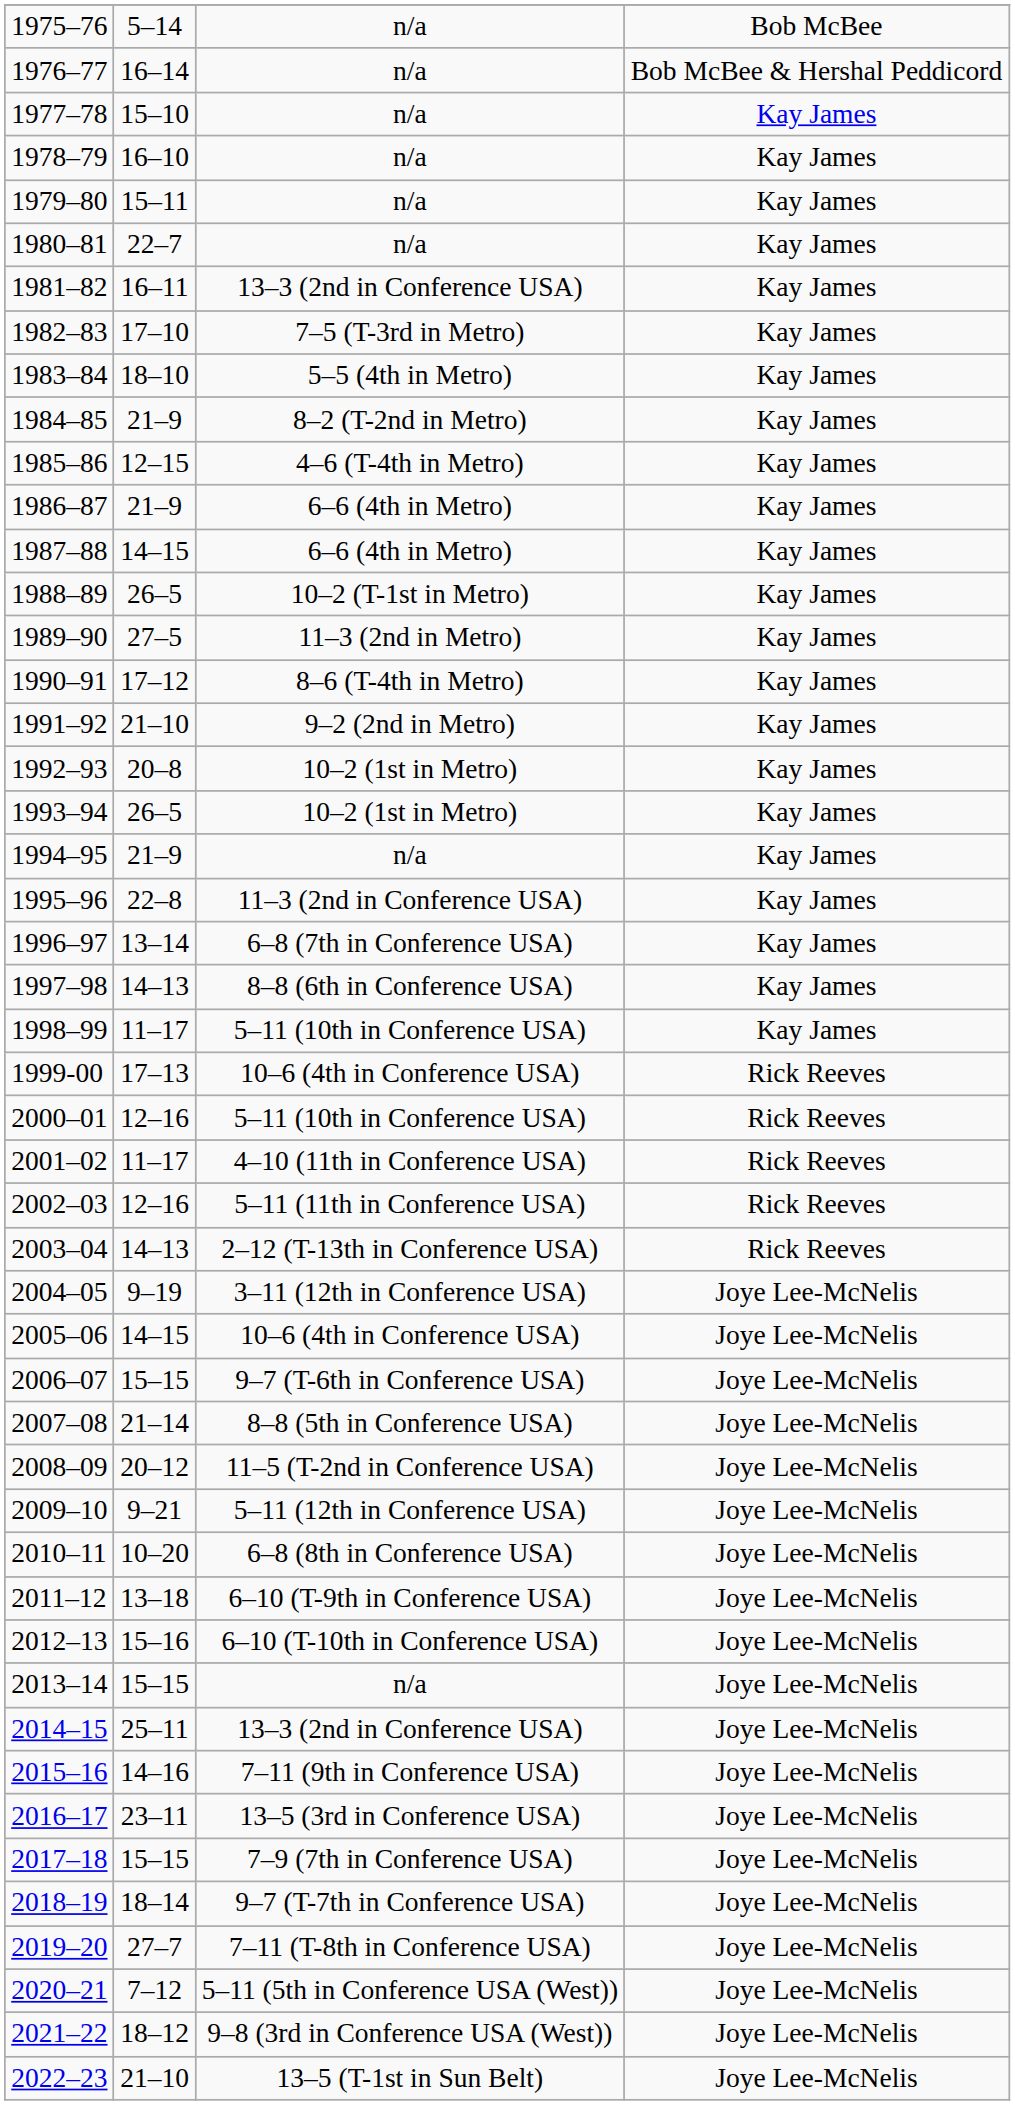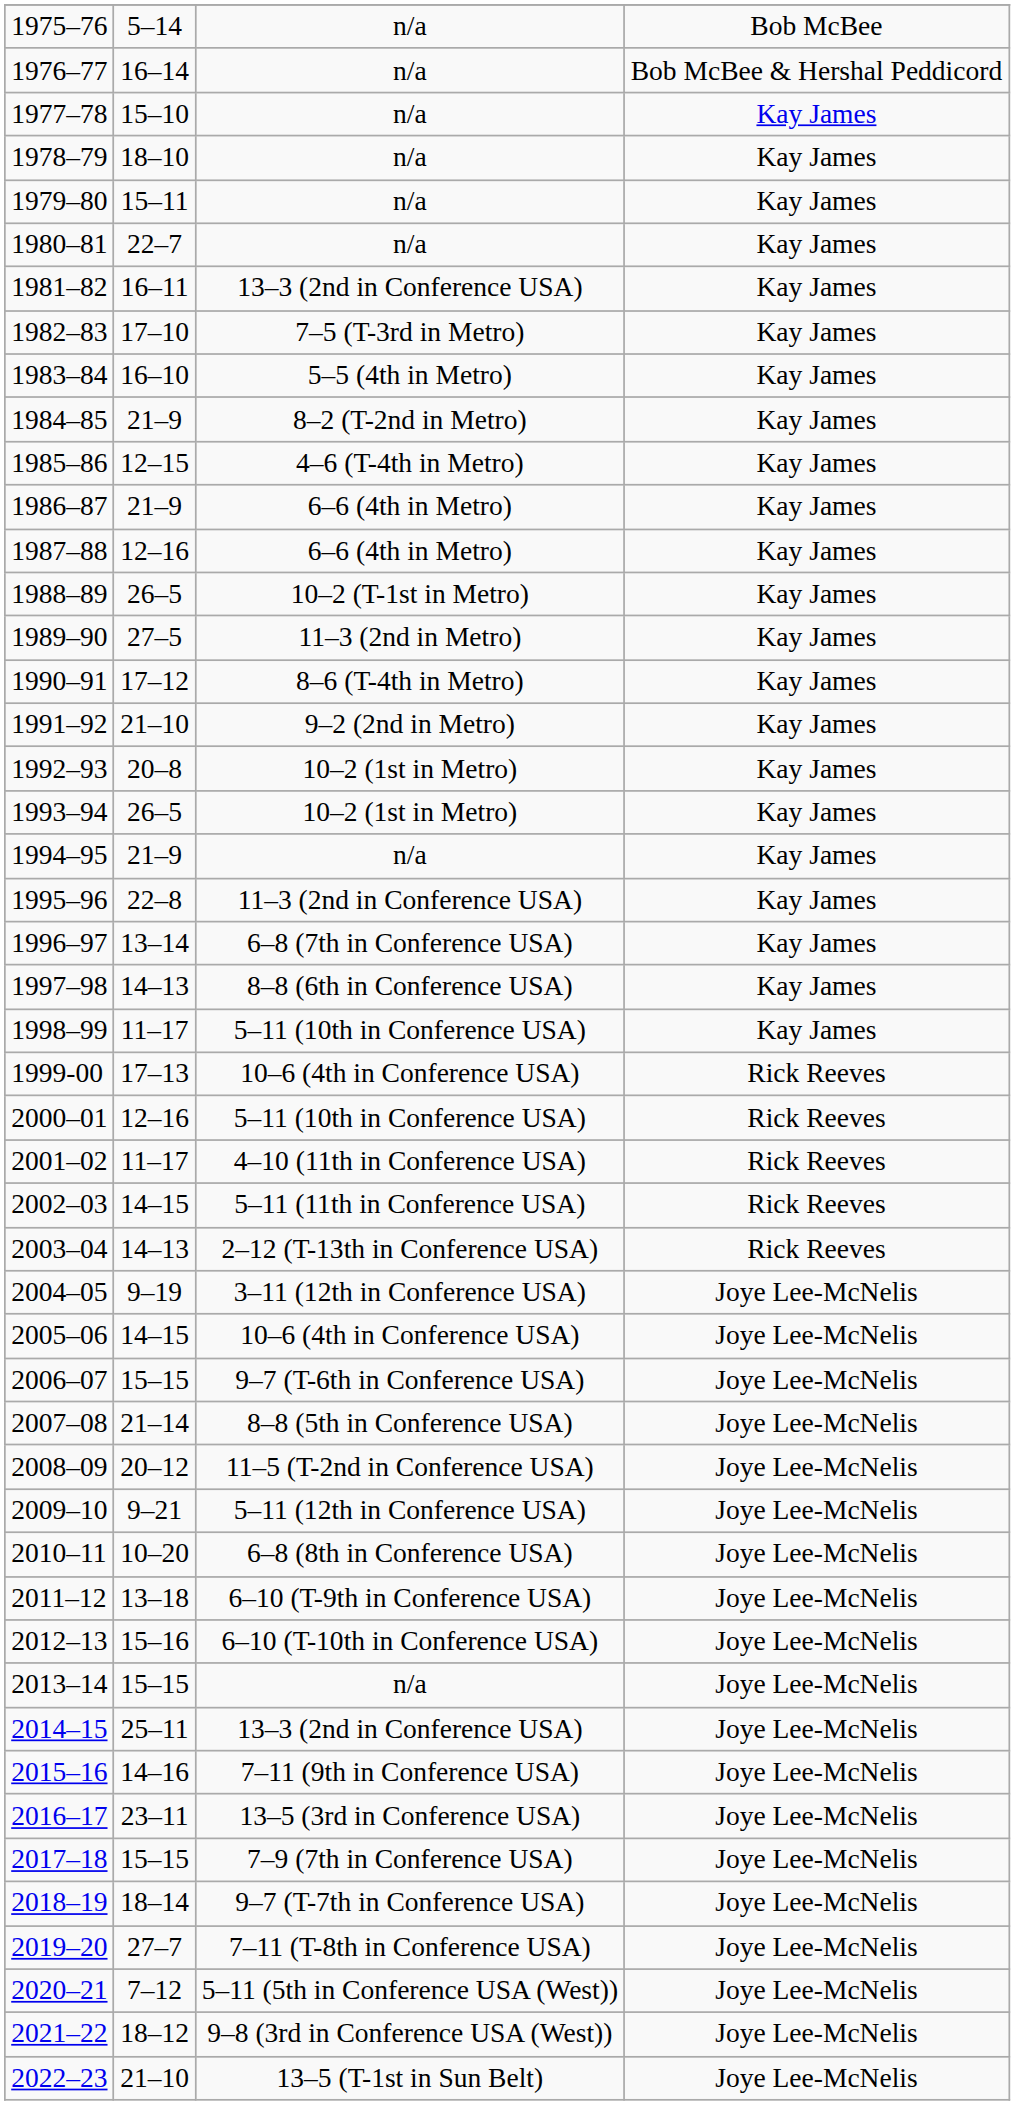1978–79 | column 2: 16–10 -> 18–10
1983–84 | column 2: 18–10 -> 16–10
1987–88 | column 2: 14–15 -> 12–16
2002–03 | column 2: 12–16 -> 14–15
